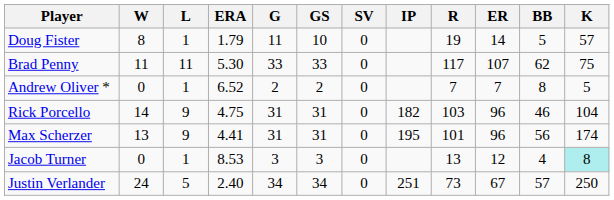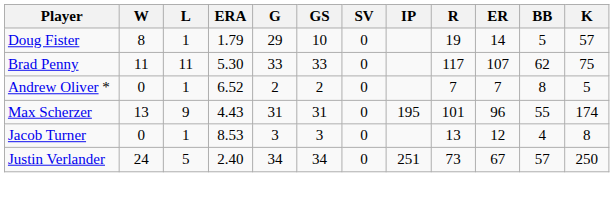Doug Fister | G: 11 -> 29
- row: Rick Porcello | 14 | 9 | 4.75 | 31 | 31 | 0 | 182 | 103 | 96 | 46 | 104
Max Scherzer | ERA: 4.41 -> 4.43
Max Scherzer | BB: 56 -> 55
Jacob Turner | K: paleturquoise background -> no background
